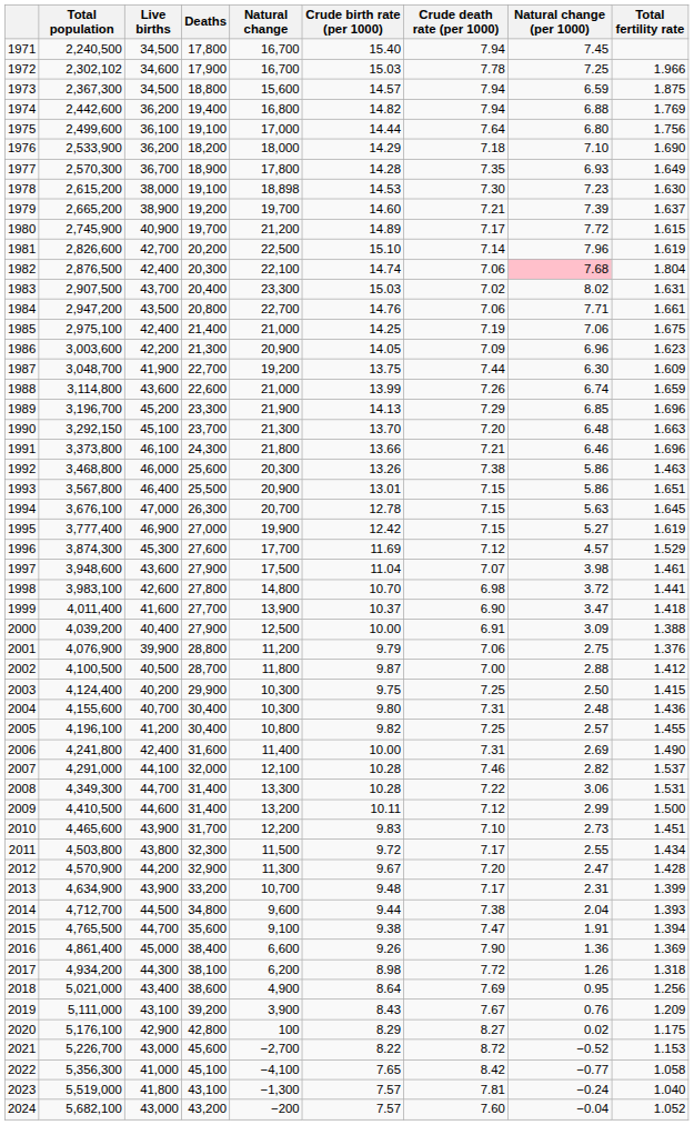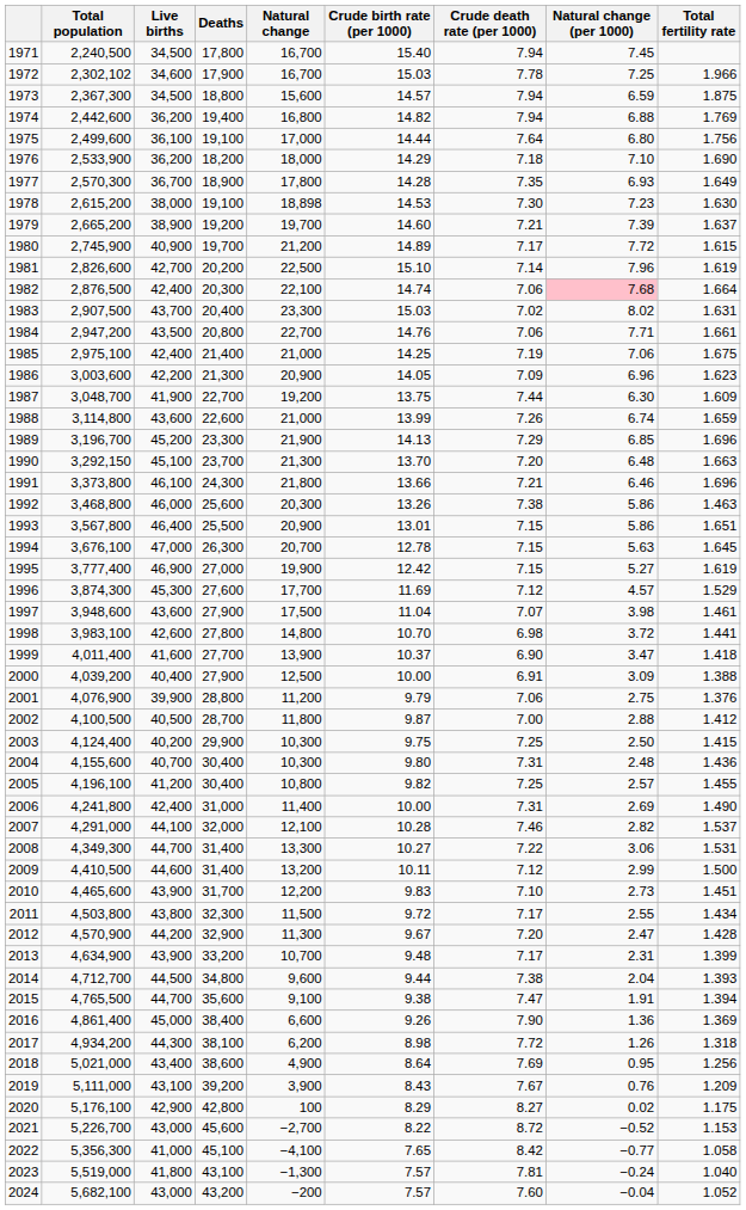1982 | Total fertility rate: 1.804 -> 1.664
2006 | Deaths: 31,600 -> 31,000
2008 | Crude birth rate (per 1000): 10.28 -> 10.27
